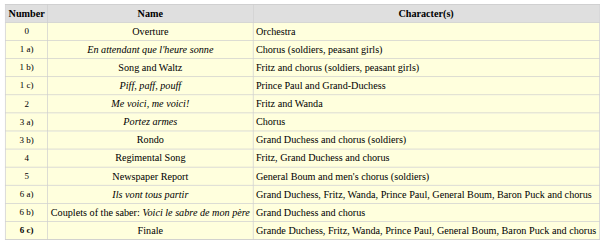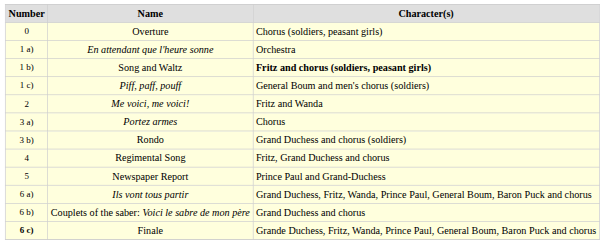Overture | Character(s): Orchestra -> Chorus (soldiers, peasant girls)
En attendant que l'heure sonne | Character(s): Chorus (soldiers, peasant girls) -> Orchestra
Song and Waltz | Character(s): normal -> bold
Piff, paff, pouff | Character(s): Prince Paul and Grand-Duchess -> General Boum and men's chorus (soldiers)
Newspaper Report | Character(s): General Boum and men's chorus (soldiers) -> Prince Paul and Grand-Duchess
